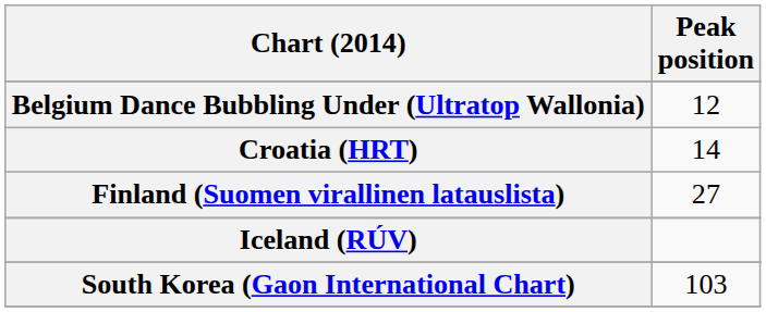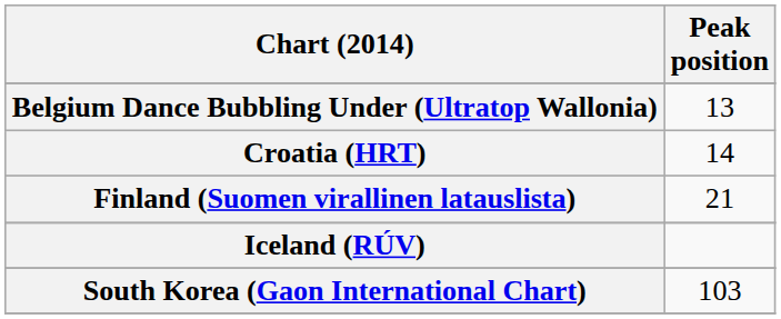Belgium Dance Bubbling Under (Ultratop Wallonia) | Peak position: 12 -> 13
Finland (Suomen virallinen latauslista) | Peak position: 27 -> 21
